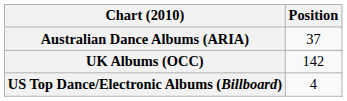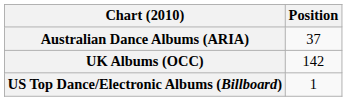US Top Dance/Electronic Albums (Billboard) | Position: 4 -> 1
